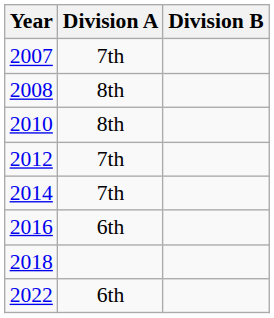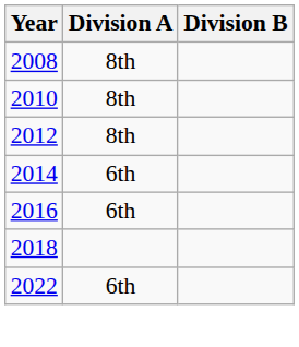- row: 2007 | 7th
2012 | Division A: 7th -> 8th
2014 | Division A: 7th -> 6th
